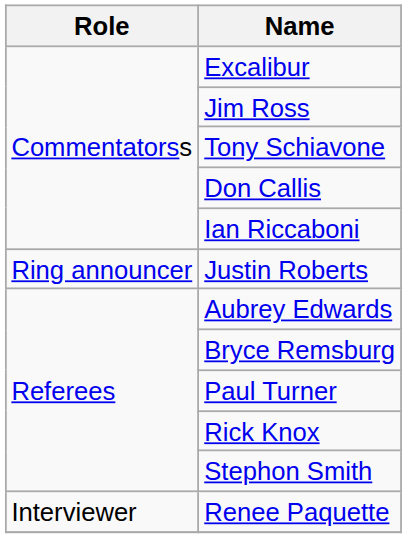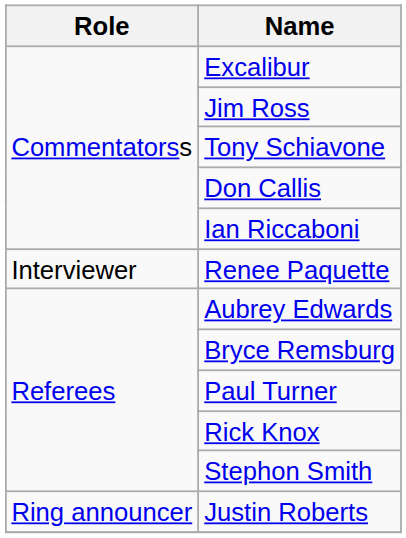rows swapped: Justin Roberts <-> Renee Paquette
